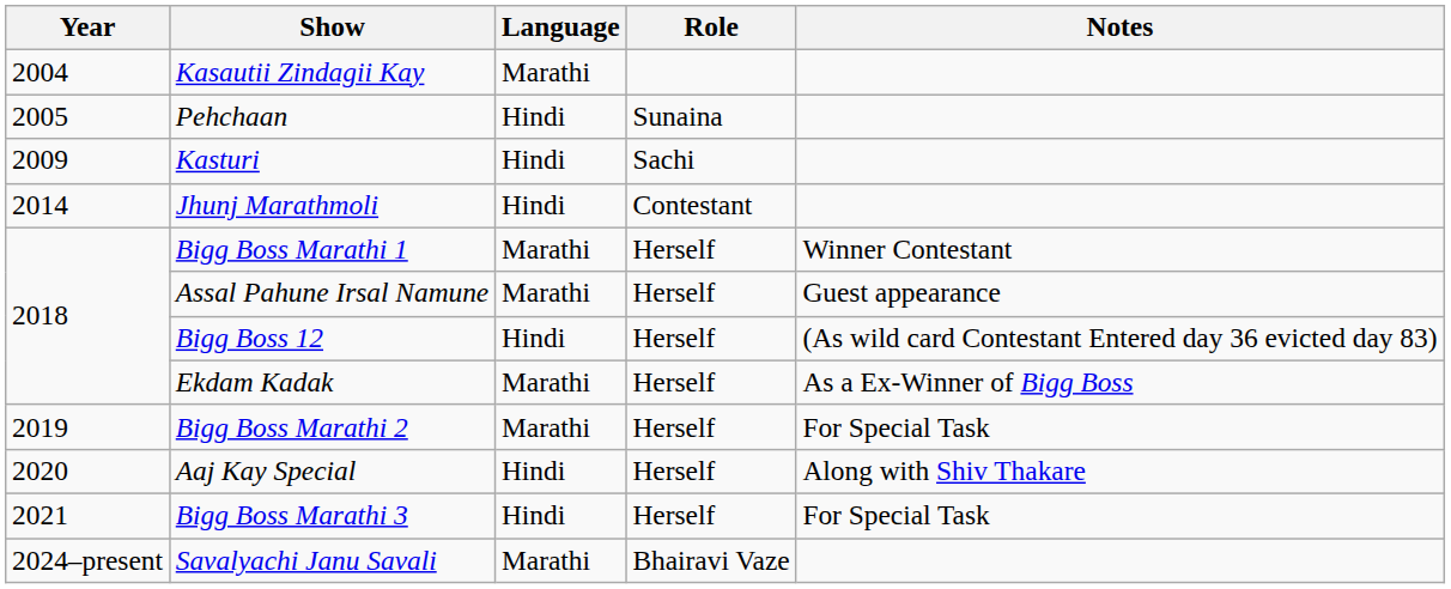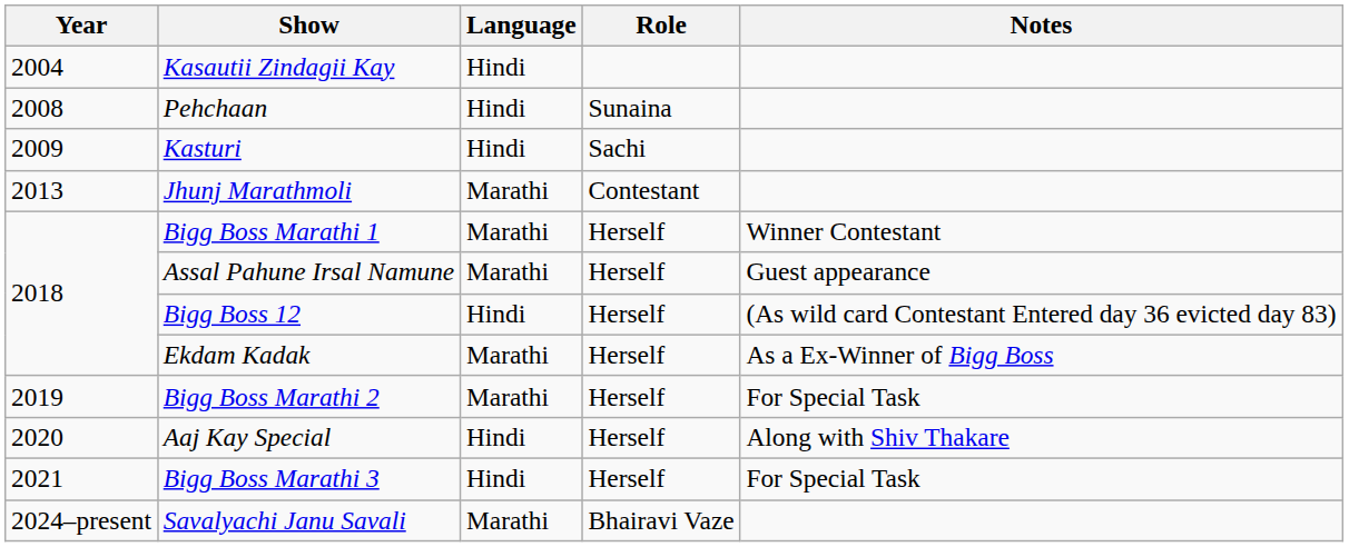Kasautii Zindagii Kay | Language: Marathi -> Hindi
Pehchaan | Year: 2005 -> 2008
Jhunj Marathmoli | Year: 2014 -> 2013
Jhunj Marathmoli | Language: Hindi -> Marathi
